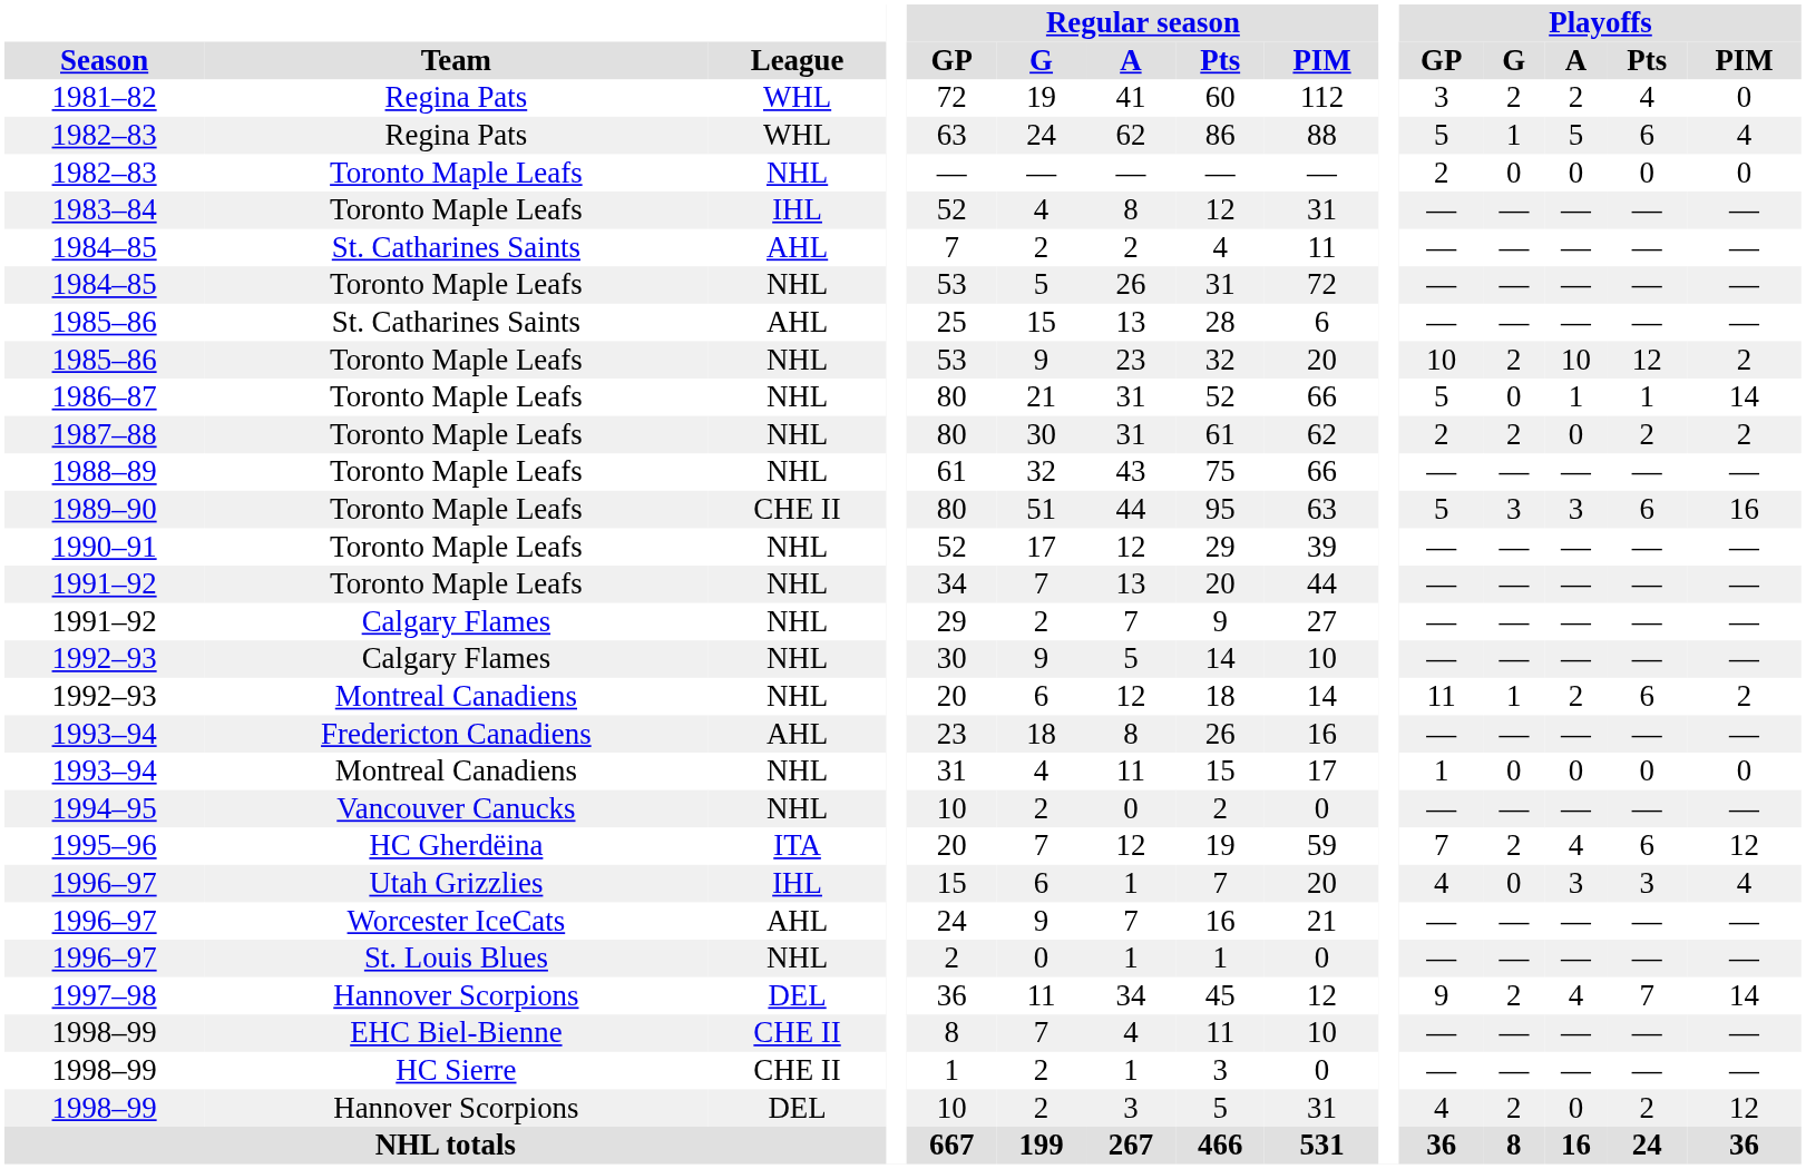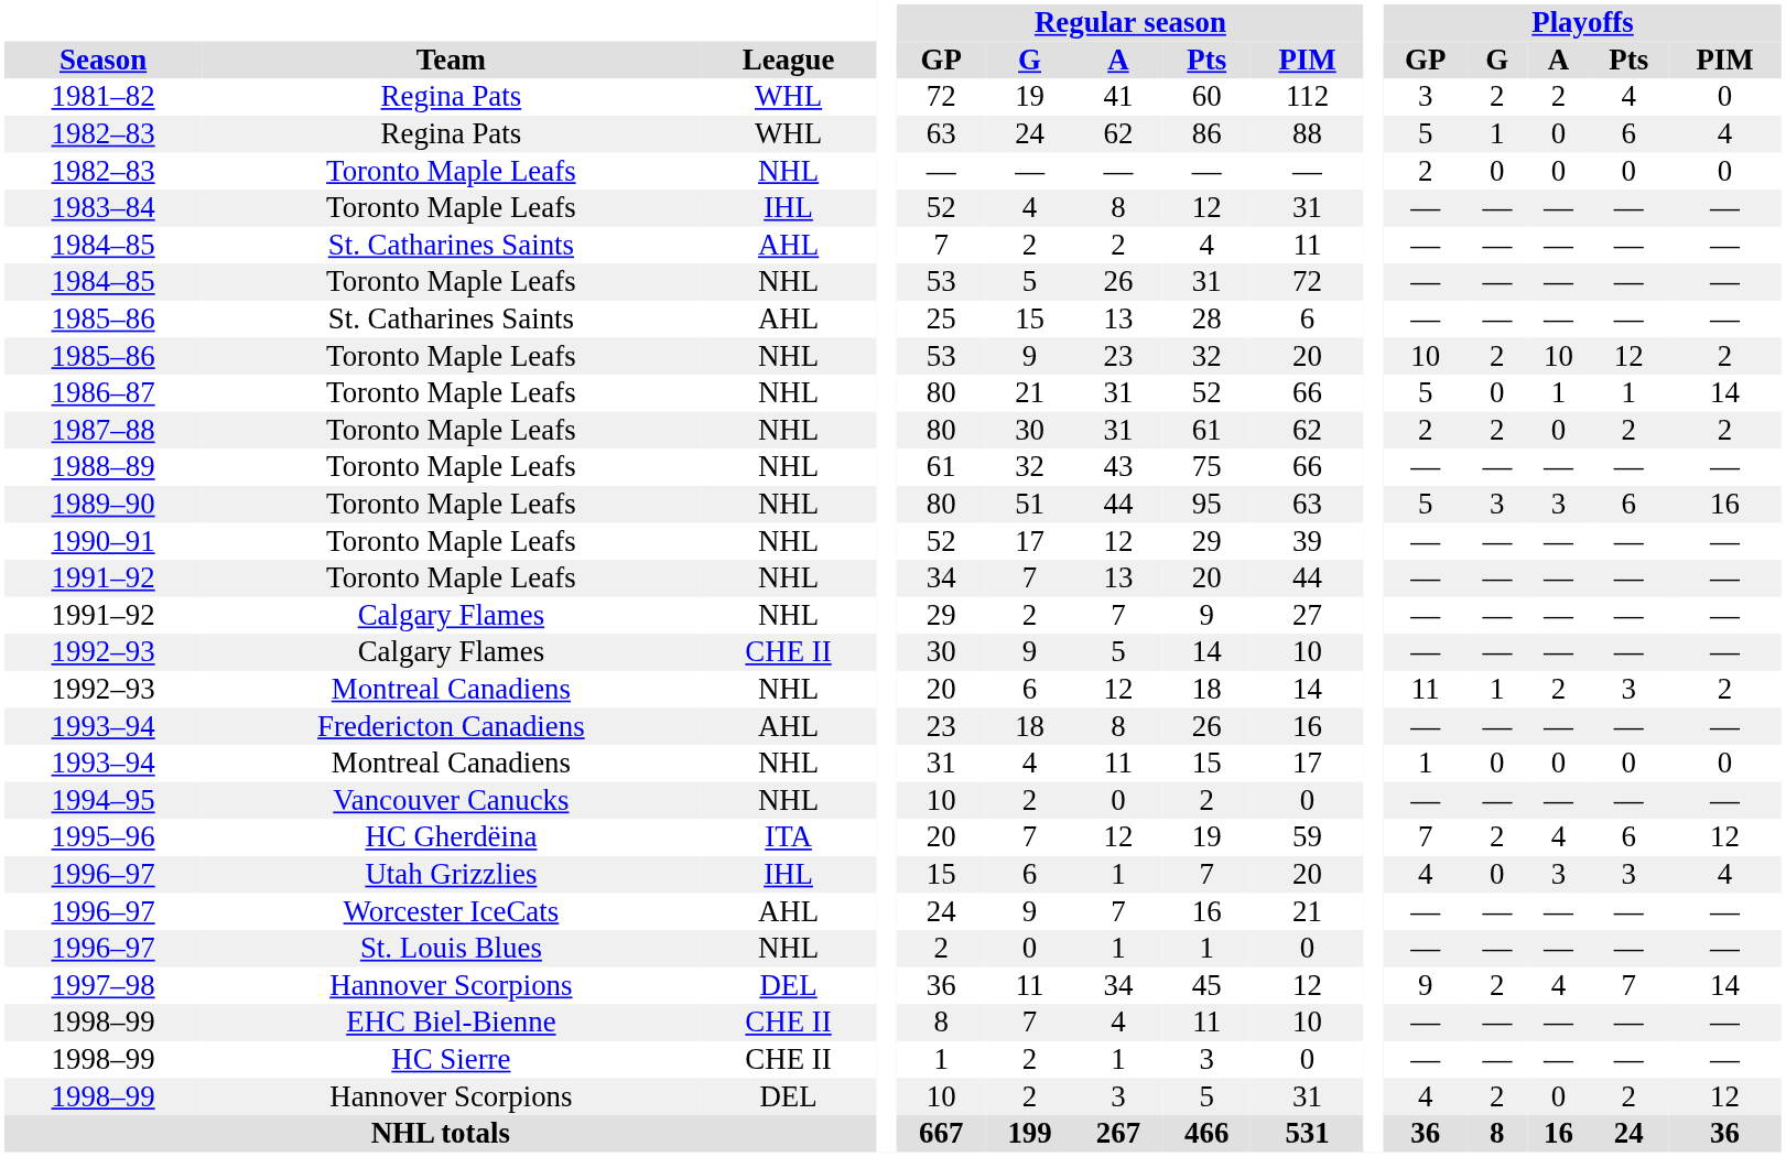1982–83 / Regina Pats | Playoffs / A: 5 -> 0
1989–90 | League: CHE II -> NHL
1992–93 / Calgary Flames | League: NHL -> CHE II
1992–93 / Montreal Canadiens | Playoffs / Pts: 6 -> 3
